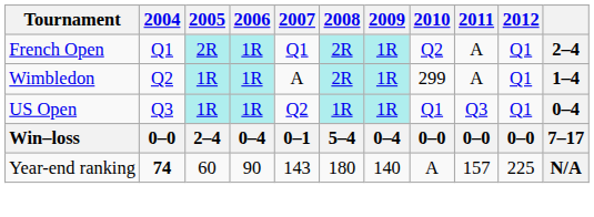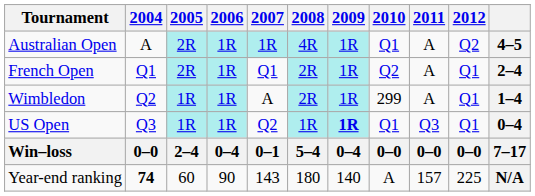+ row: Australian Open | A | 2R | 1R | 1R | 4R | 1R | Q1 | A | Q2 | 4–5
US Open | 2009: normal -> bold
